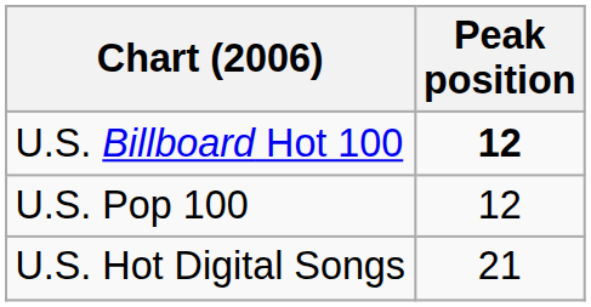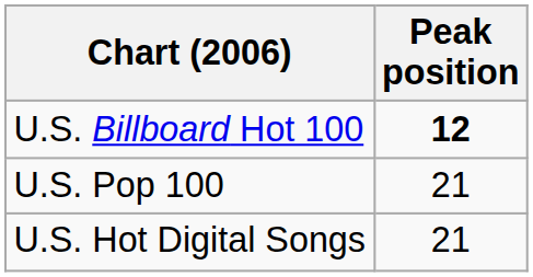U.S. Pop 100 | Peak position: 12 -> 21
